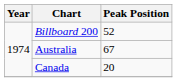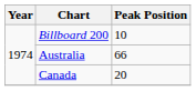Billboard 200 | Peak Position: 52 -> 10
Australia | Peak Position: 67 -> 66
